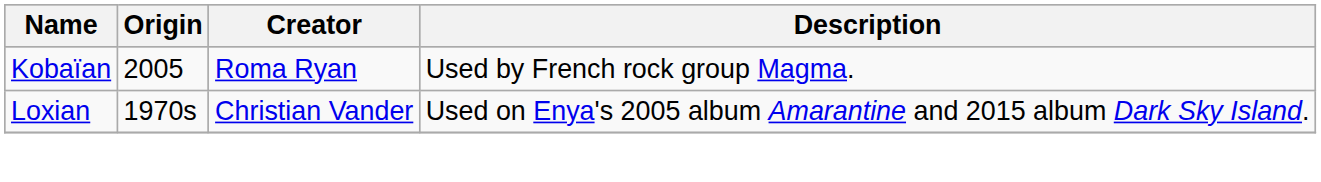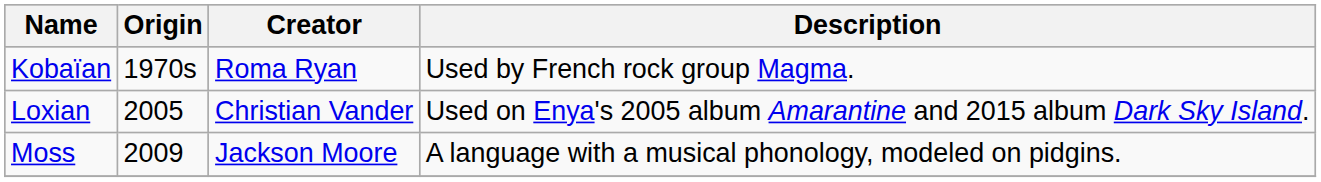Kobaïan | Origin: 2005 -> 1970s
Loxian | Origin: 1970s -> 2005
+ row: Moss | 2009 | Jackson Moore | A language with a musical phonology, modeled on pidgins.
